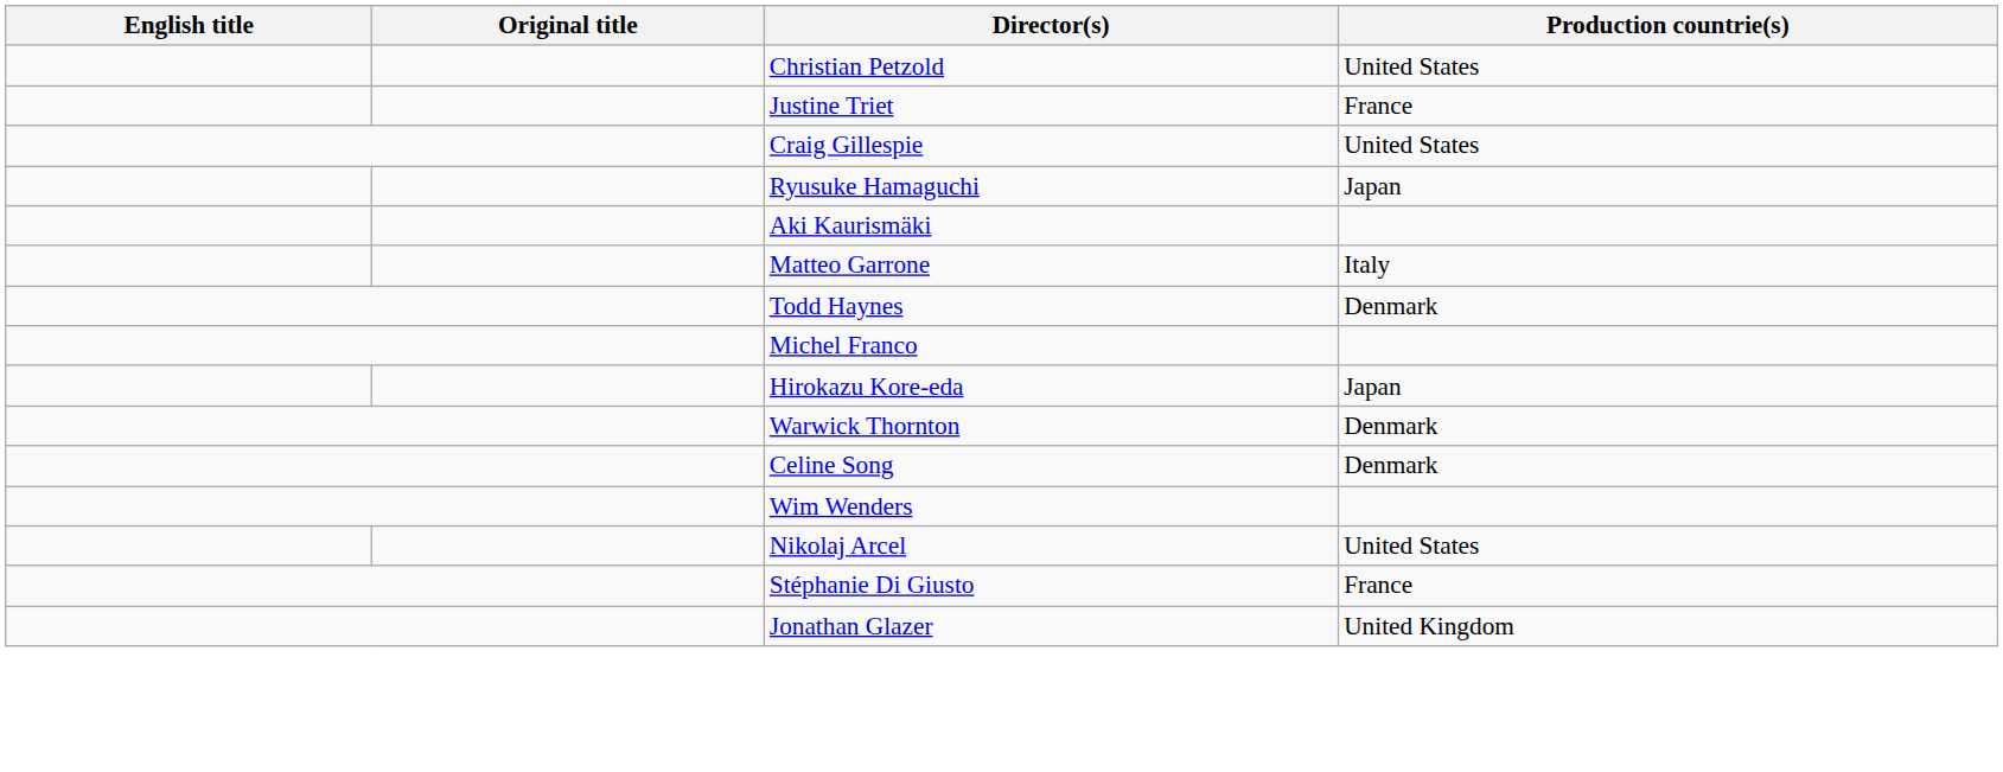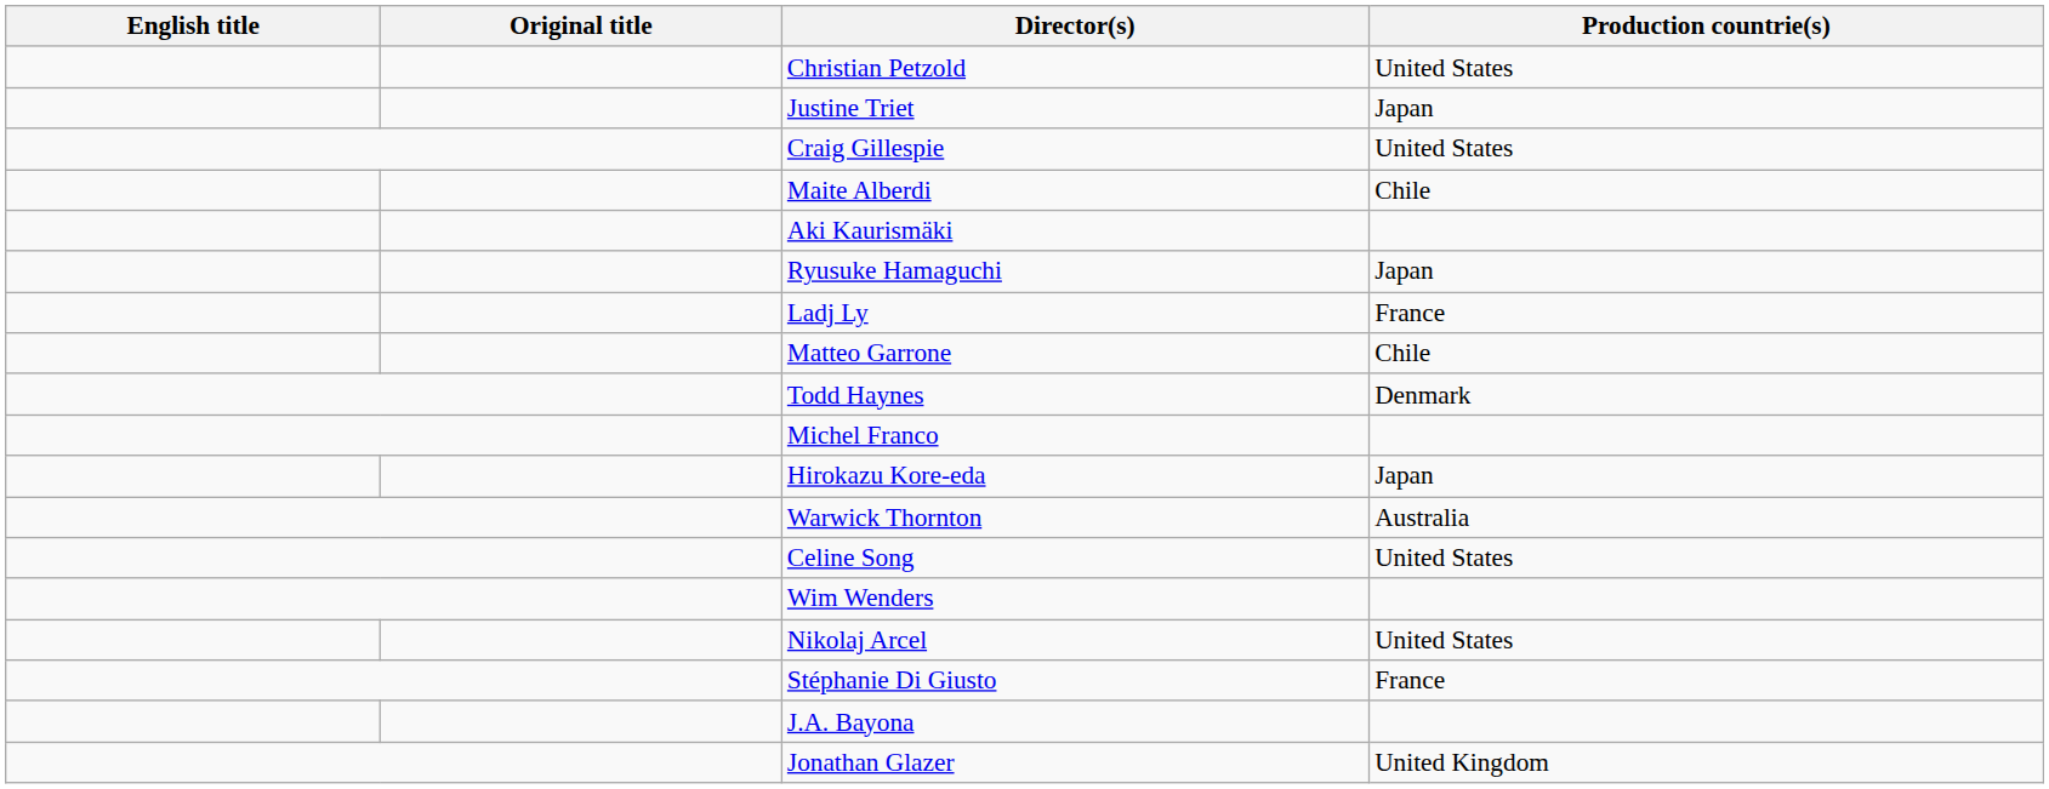Justine Triet | Production countrie(s): France -> Japan
+ row: Maite Alberdi | Chile
rows swapped: Ryusuke Hamaguchi <-> Aki Kaurismäki
+ row: Ladj Ly | France
Matteo Garrone | Production countrie(s): Italy -> Chile
Warwick Thornton | Production countrie(s): Denmark -> Australia
Celine Song | Production countrie(s): Denmark -> United States
+ row: J.A. Bayona
